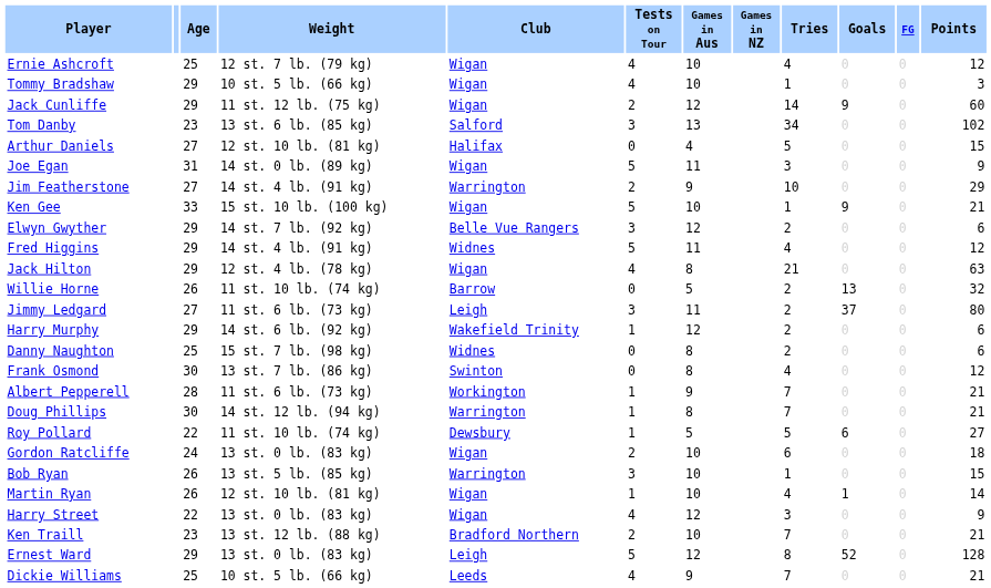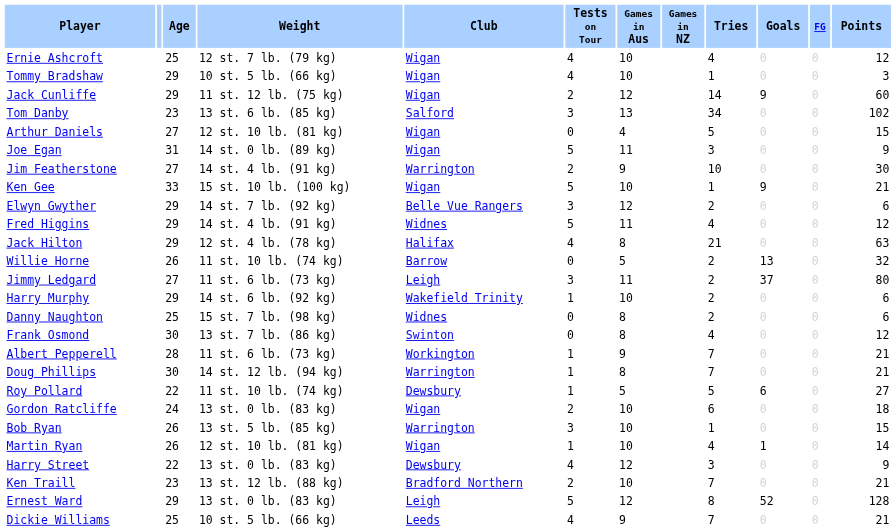Arthur Daniels | Club: Halifax -> Wigan
Jim Featherstone | Points: 29 -> 30
Jack Hilton | Club: Wigan -> Halifax
Harry Murphy | Games in Aus: 12 -> 10
Harry Street | Club: Wigan -> Dewsbury
